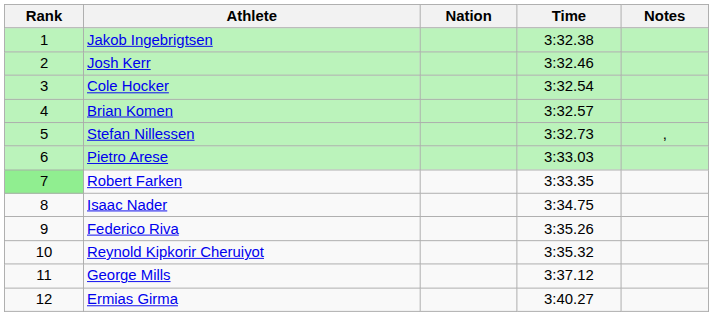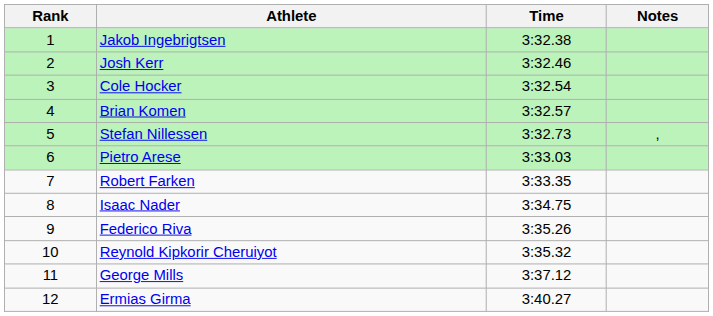- column: Nation
Robert Farken | Rank: lightgreen background -> no background
